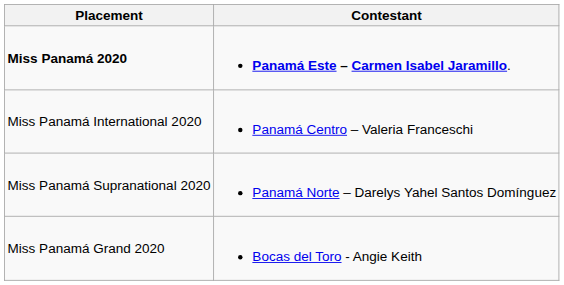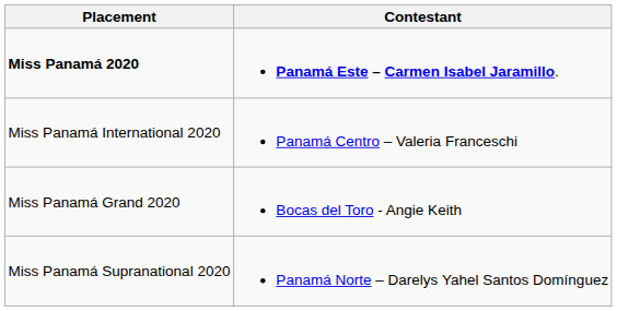rows swapped: Miss Panamá Supranational 2020 <-> Miss Panamá Grand 2020
